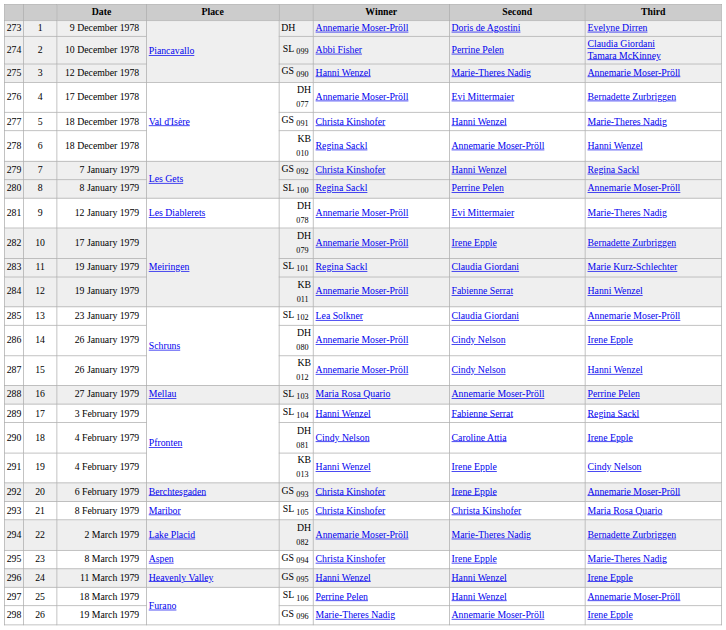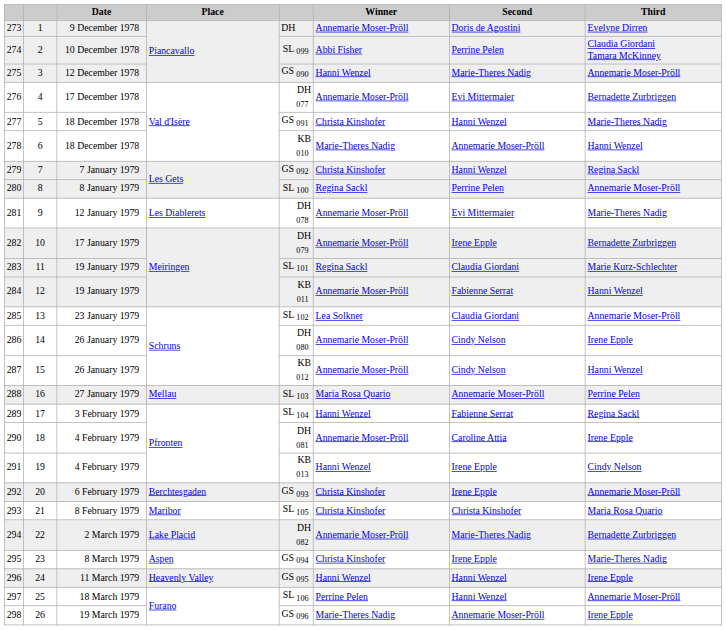278 | Winner: Regina Sackl -> Marie-Theres Nadig
290 | Winner: Cindy Nelson -> Annemarie Moser-Pröll
